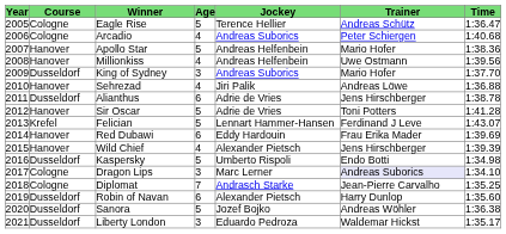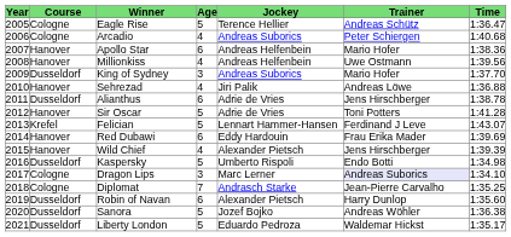Apollo Star | Age: 5 -> 6
Liberty London | Age: 3 -> 5
